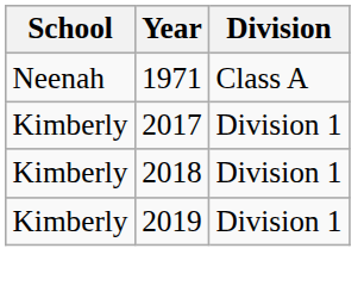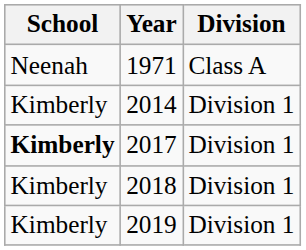+ row: Kimberly | 2014 | Division 1
2017 | School: normal -> bold
